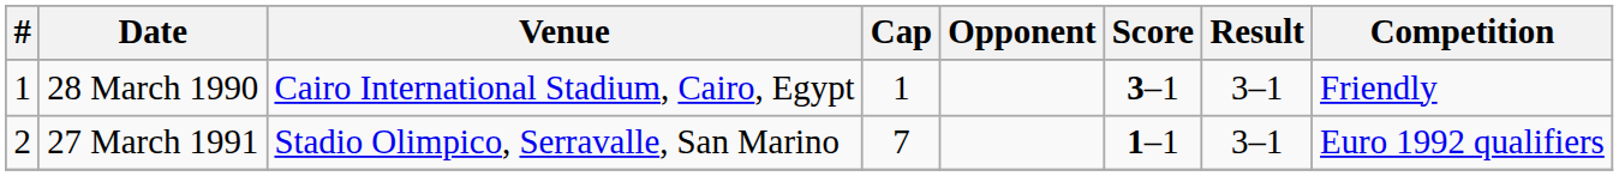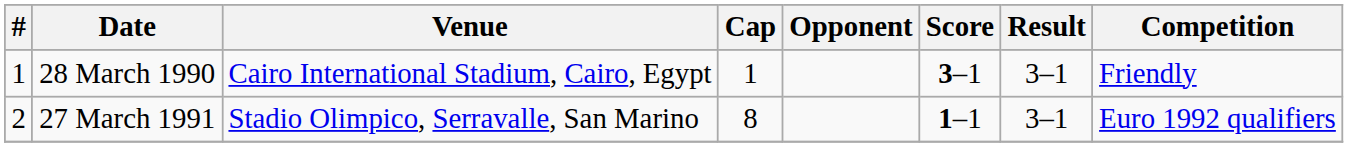27 March 1991 | Cap: 7 -> 8
